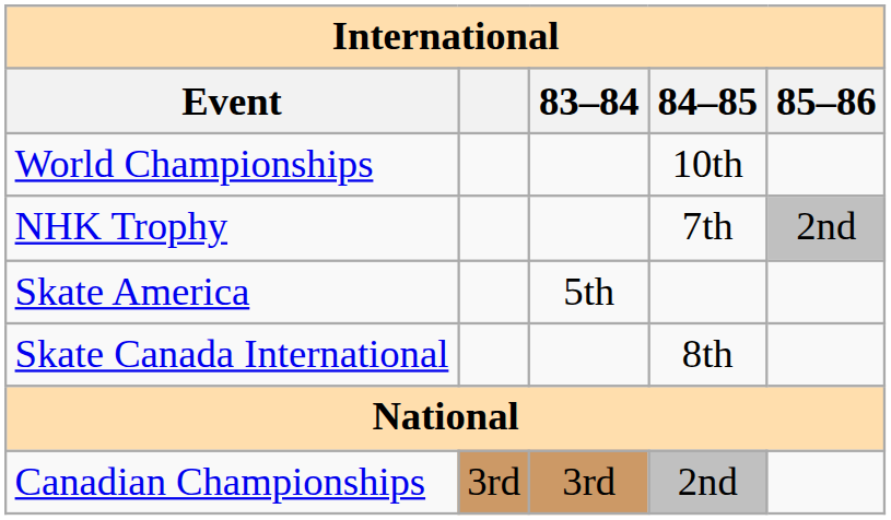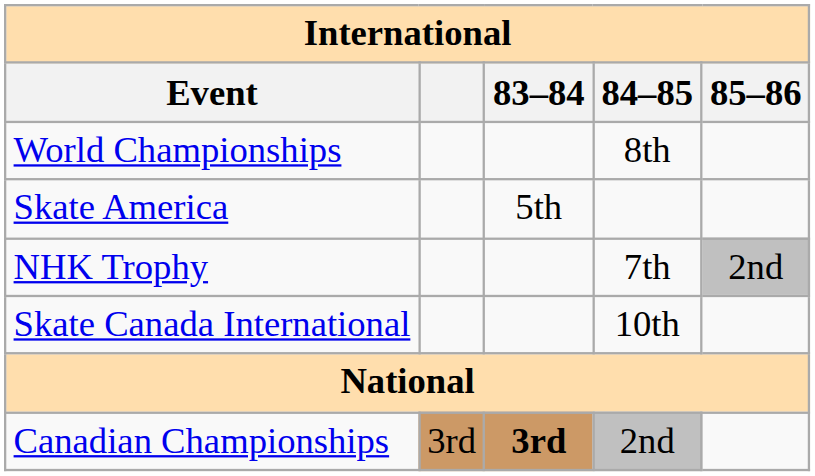World Championships | 84–85: 10th -> 8th
rows swapped: NHK Trophy <-> Skate America
Skate Canada International | 84–85: 8th -> 10th
Canadian Championships | 83–84: normal -> bold
